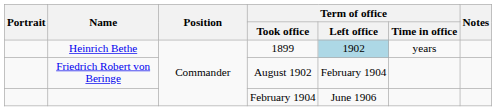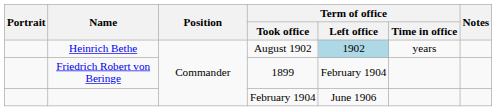Heinrich Bethe | Term of office / Took office: 1899 -> August 1902
Friedrich Robert von Beringe | Term of office / Took office: August 1902 -> 1899
